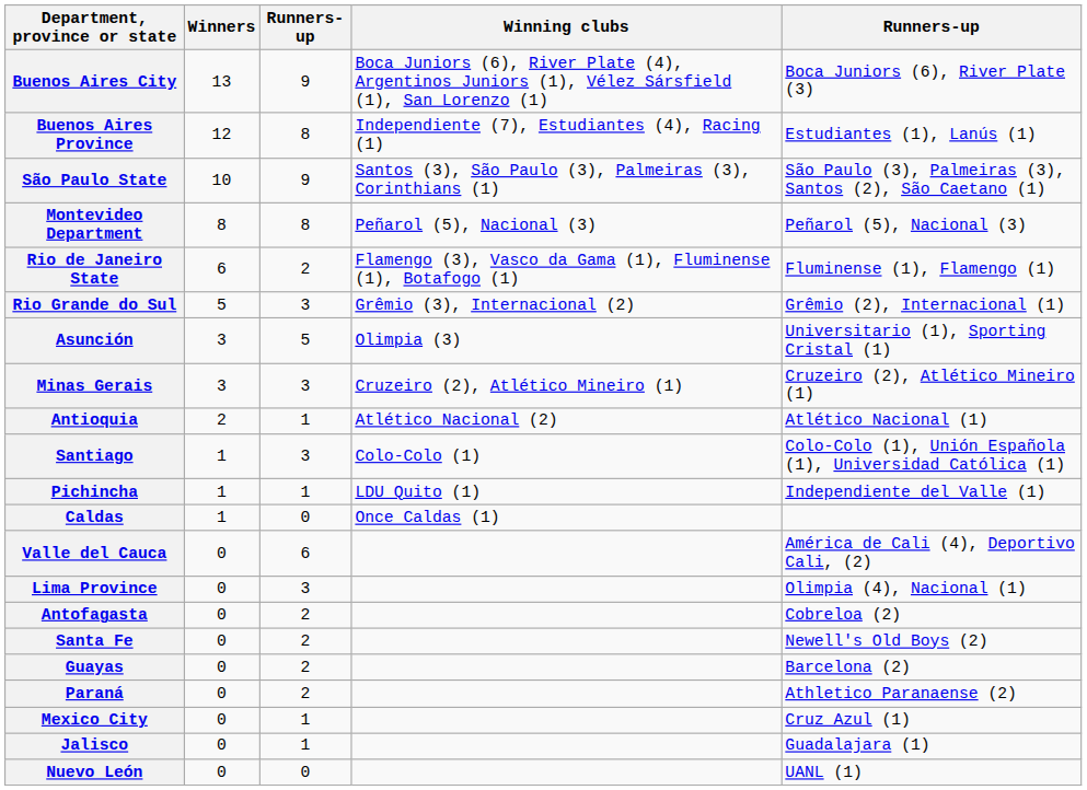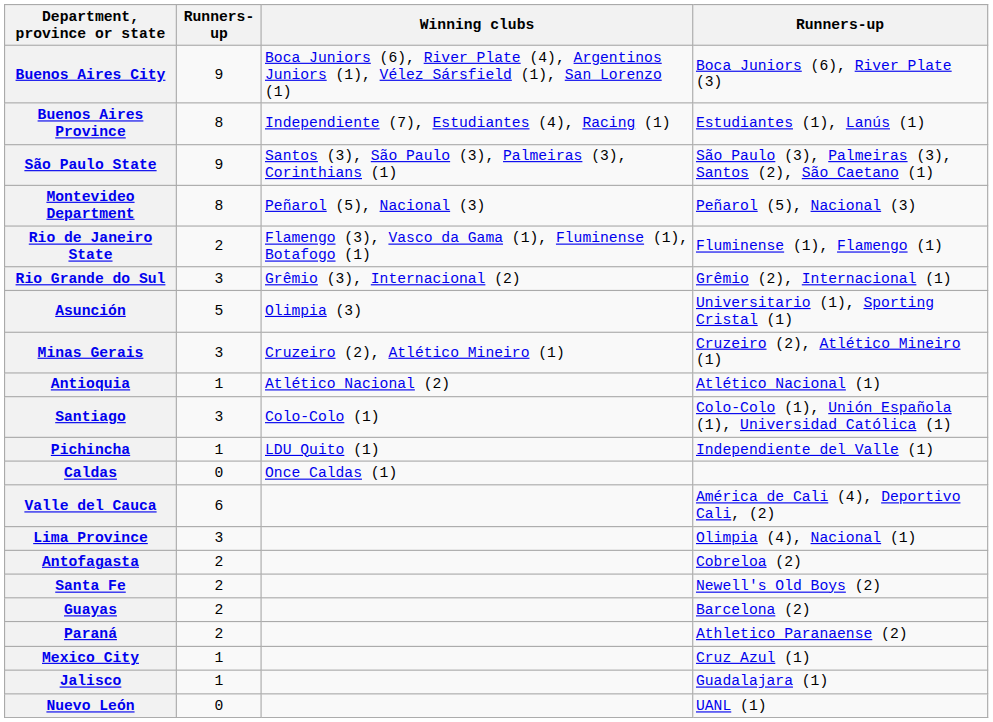- column: Winners | 13 | 12 | 10 | 8 | 6 | 5 | 3 | 3 | 2 | 1 | 1 | 1 | 0 | 0 | 0 | 0 | 0 | 0 | 0 | 0 | 0
